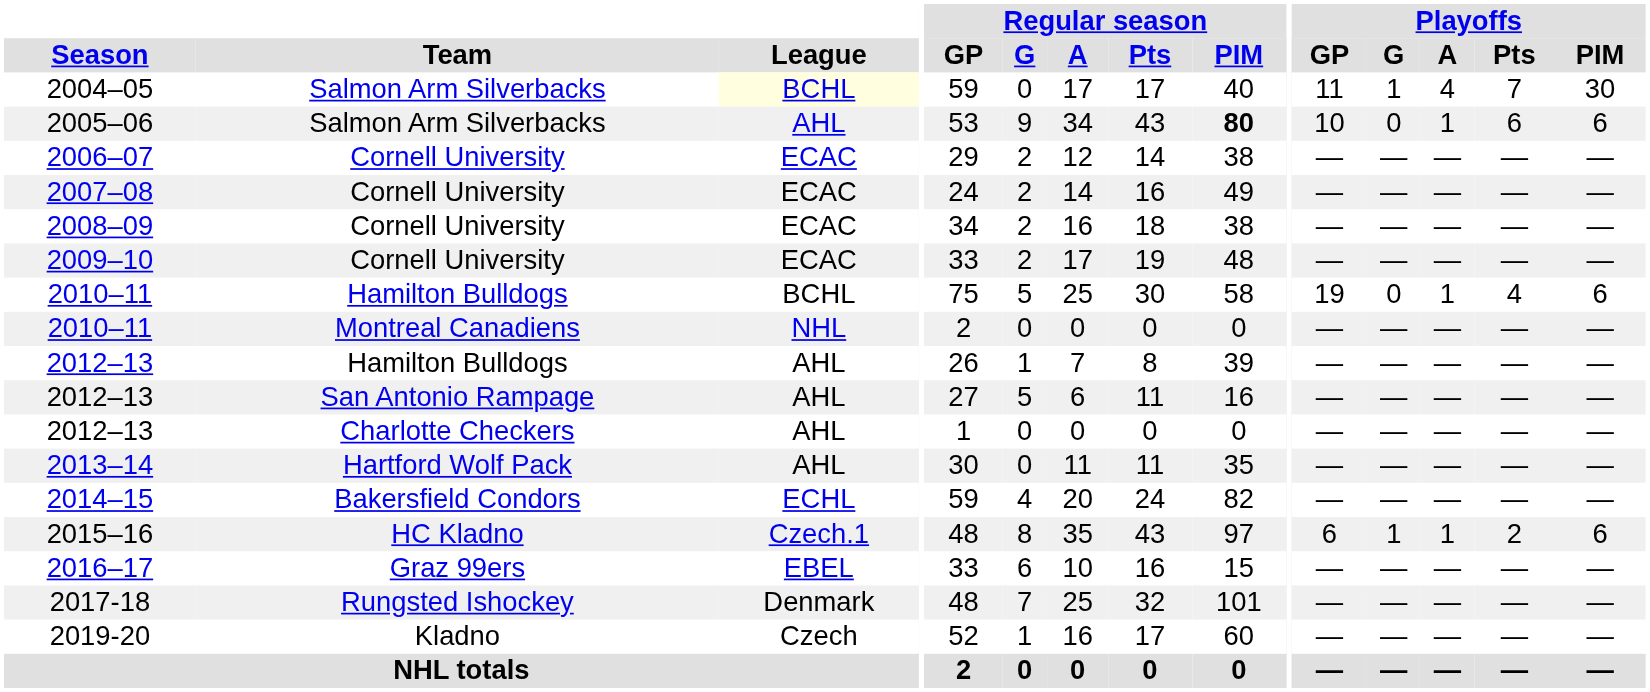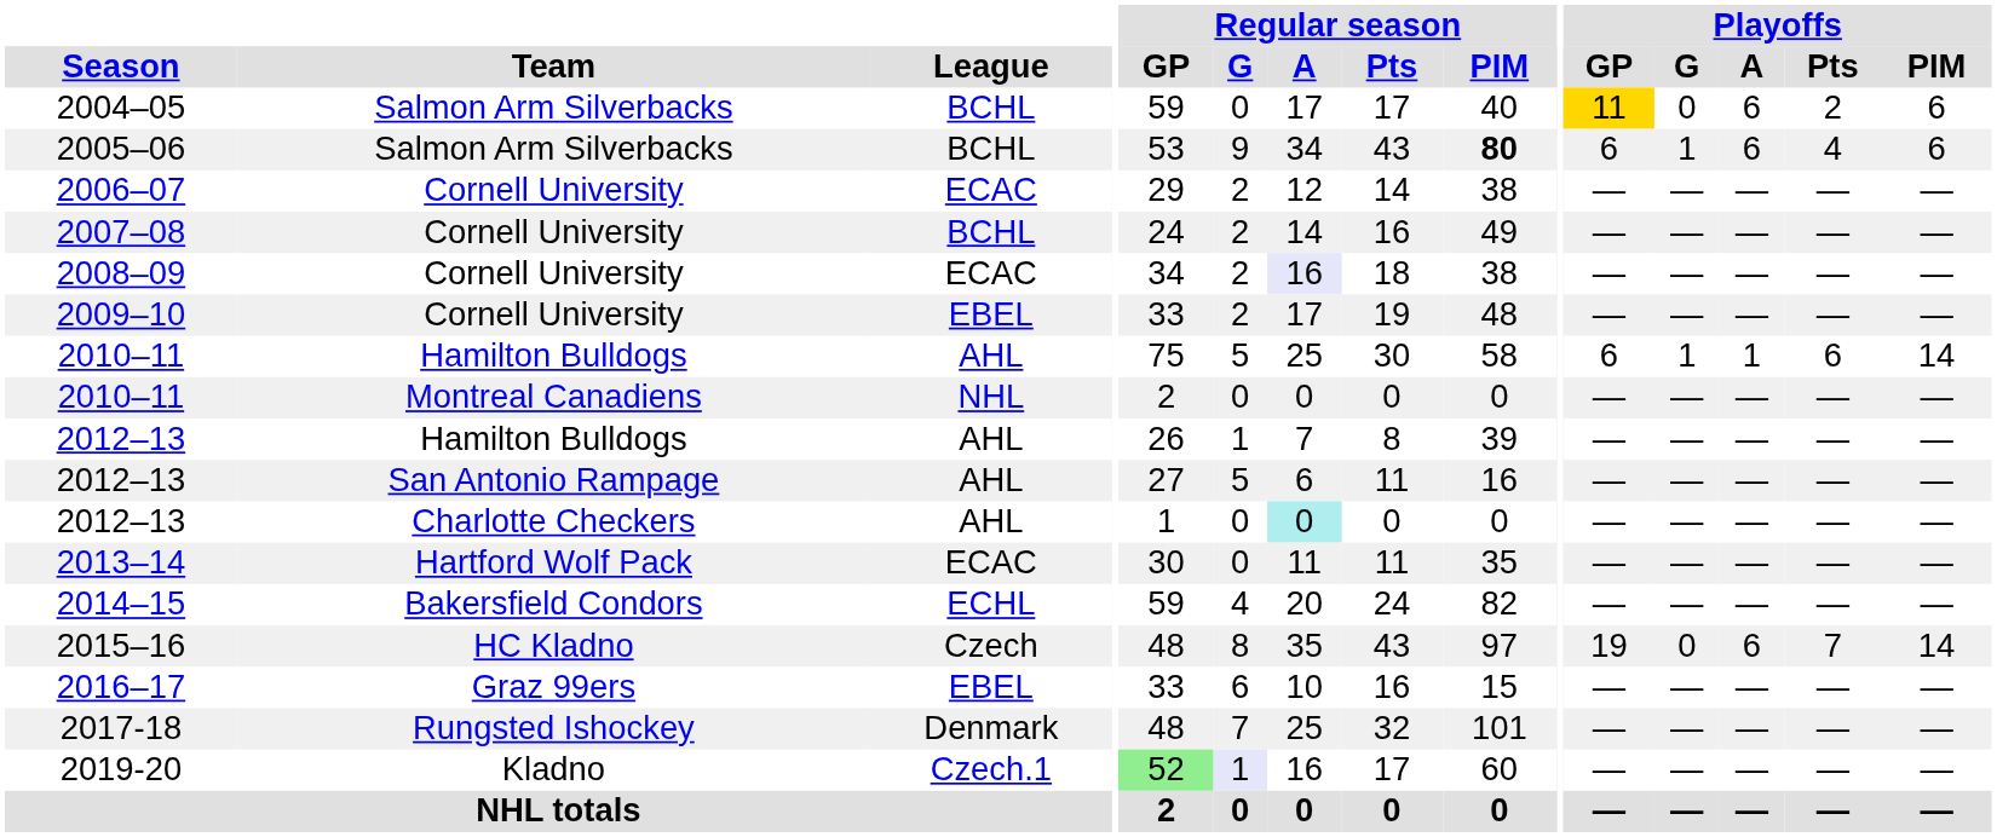2004–05 | League: lightyellow background -> no background
2004–05 | Playoffs / GP: no background -> gold background
2004–05 | Playoffs / G: 1 -> 0
2004–05 | Playoffs / A: 4 -> 6
2004–05 | Playoffs / Pts: 7 -> 2
2004–05 | Playoffs / PIM: 30 -> 6
2005–06 | League: AHL -> BCHL
2005–06 | Playoffs / GP: 10 -> 6
2005–06 | Playoffs / G: 0 -> 1
2005–06 | Playoffs / A: 1 -> 6
2005–06 | Playoffs / Pts: 6 -> 4
2007–08 | League: ECAC -> BCHL
2008–09 | Regular season / A: no background -> lavender background
2009–10 | League: ECAC -> EBEL
2010–11 / Hamilton Bulldogs | League: BCHL -> AHL
2010–11 / Hamilton Bulldogs | Playoffs / GP: 19 -> 6
2010–11 / Hamilton Bulldogs | Playoffs / G: 0 -> 1
2010–11 / Hamilton Bulldogs | Playoffs / Pts: 4 -> 6
2010–11 / Hamilton Bulldogs | Playoffs / PIM: 6 -> 14
2012–13 / Charlotte Checkers | Regular season / A: no background -> paleturquoise background
2013–14 | League: AHL -> ECAC
2015–16 | League: Czech.1 -> Czech
2015–16 | Playoffs / GP: 6 -> 19
2015–16 | Playoffs / G: 1 -> 0
2015–16 | Playoffs / A: 1 -> 6
2015–16 | Playoffs / Pts: 2 -> 7
2015–16 | Playoffs / PIM: 6 -> 14
2019-20 | League: Czech -> Czech.1
2019-20 | Regular season / GP: no background -> lightgreen background
2019-20 | Regular season / G: no background -> lavender background
